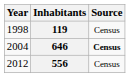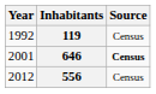119 | Year: 1998 -> 1992
646 | Year: 2004 -> 2001
